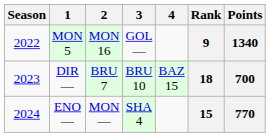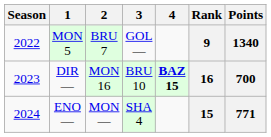MON 5 | 2: MON 16 -> BRU 7
DIR — | 2: BRU 7 -> MON 16
DIR — | 4: normal -> bold
DIR — | Rank: 18 -> 16
ENO — | Points: 770 -> 771
